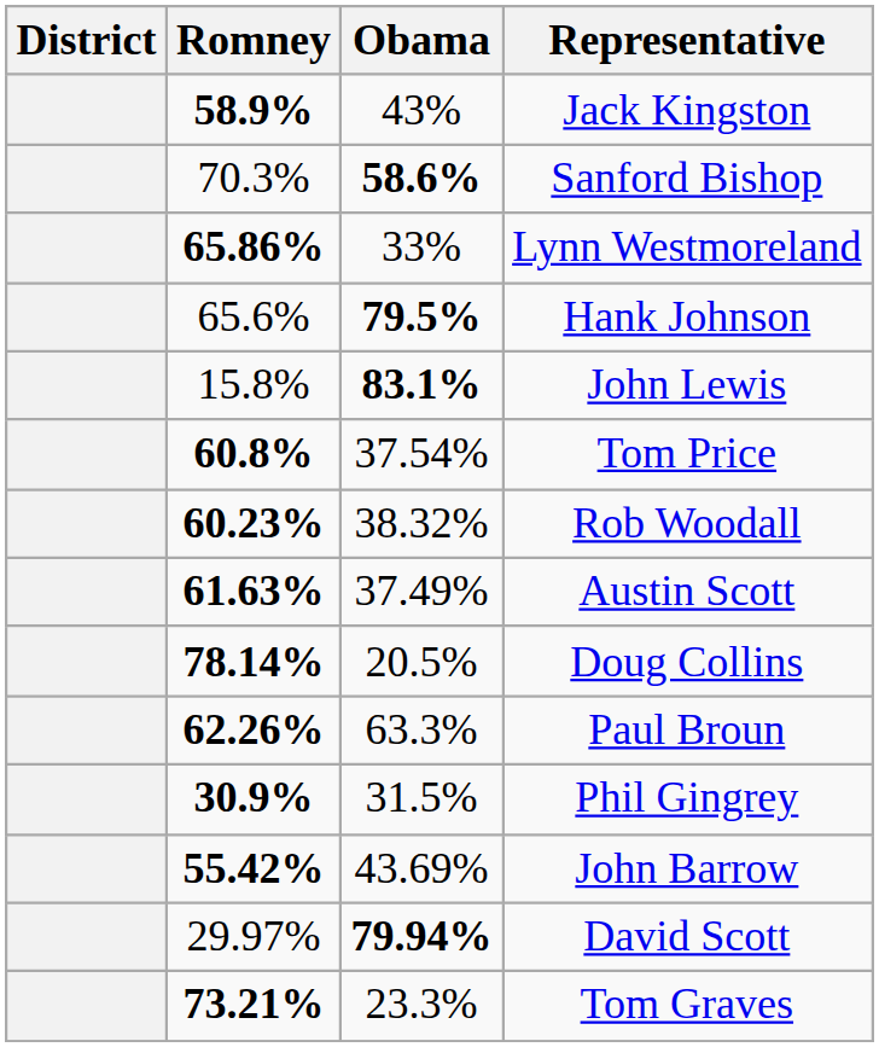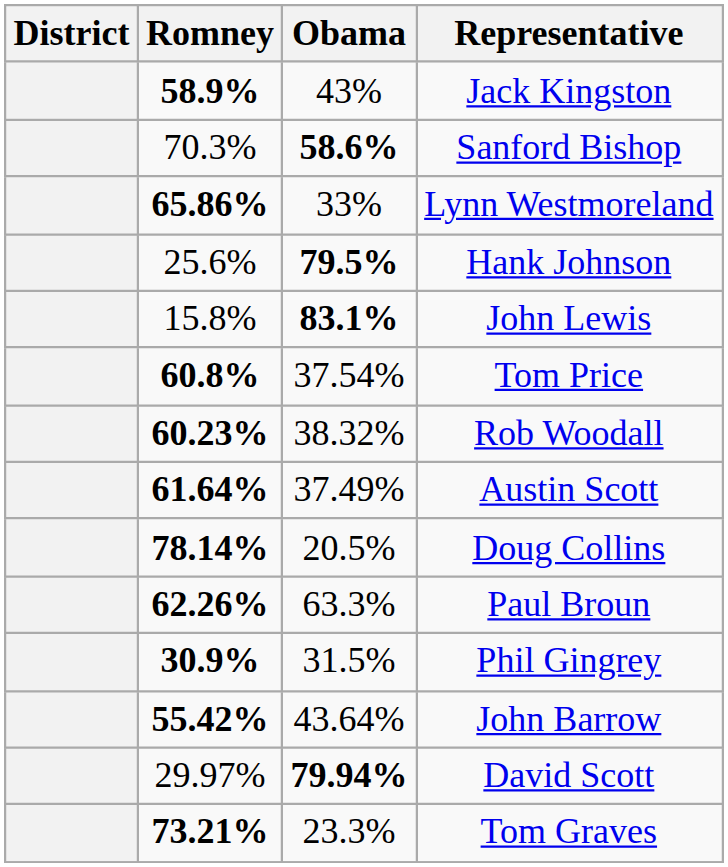Hank Johnson | Romney: 65.6% -> 25.6%
Austin Scott | Romney: 61.63% -> 61.64%
John Barrow | Obama: 43.69% -> 43.64%
